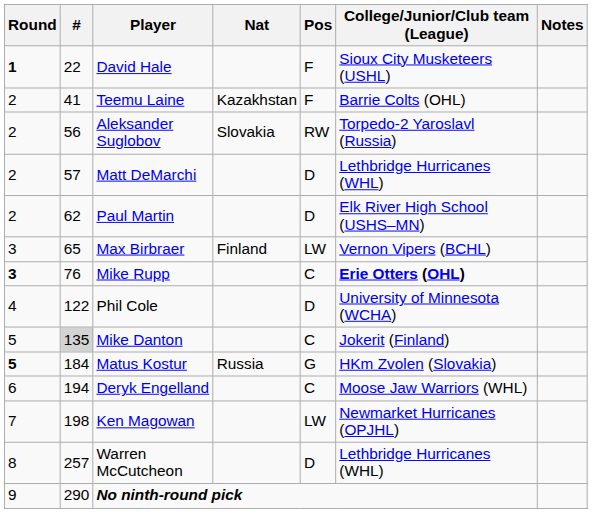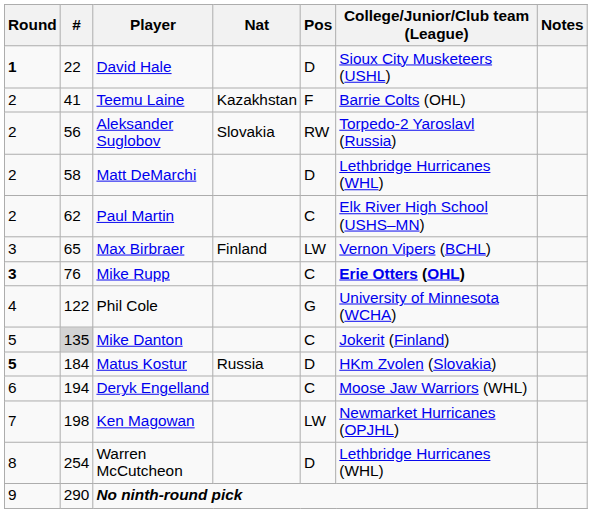David Hale | Pos: F -> D
Matt DeMarchi | #: 57 -> 58
Paul Martin | Pos: D -> C
Phil Cole | Pos: D -> G
Matus Kostur | Pos: G -> D
Warren McCutcheon | #: 257 -> 254
